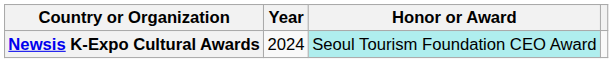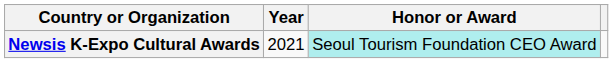Newsis K-Expo Cultural Awards | Year: 2024 -> 2021
